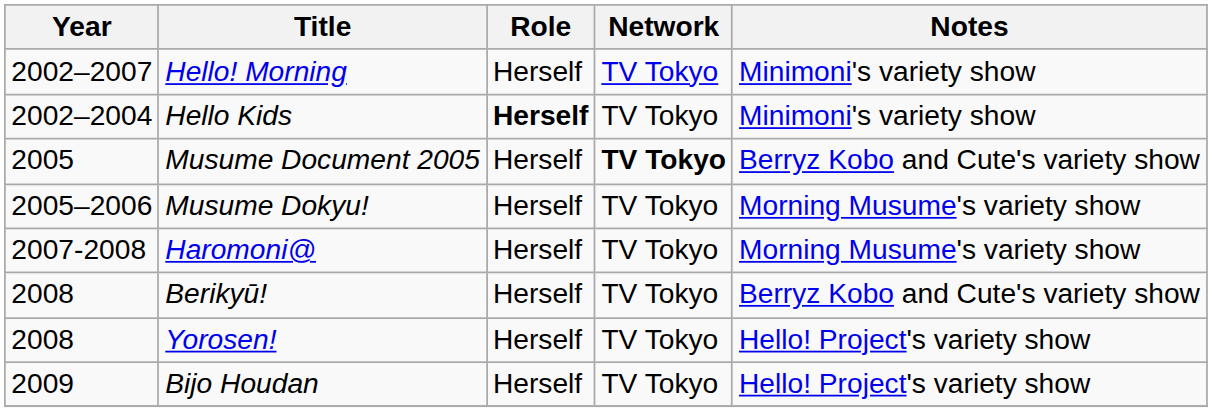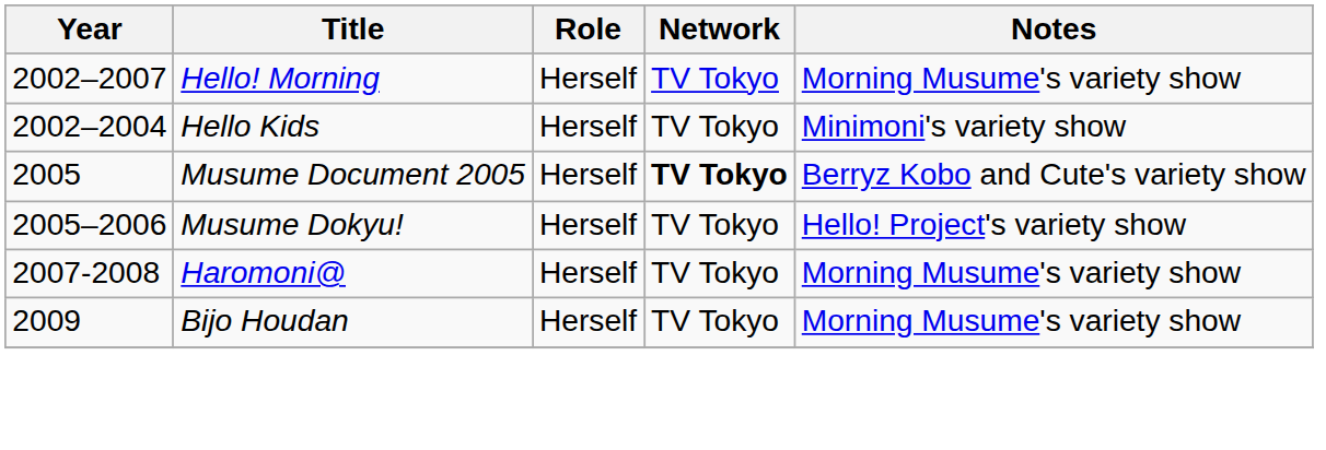Hello! Morning | Notes: Minimoni's variety show -> Morning Musume's variety show
Hello Kids | Role: bold -> normal
Musume Dokyu! | Notes: Morning Musume's variety show -> Hello! Project's variety show
- row: 2008 | Berikyū! | Herself | TV Tokyo | Berryz Kobo and Cute's variety show
- row: 2008 | Yorosen! | Herself | TV Tokyo | Hello! Project's variety show
Bijo Houdan | Notes: Hello! Project's variety show -> Morning Musume's variety show
